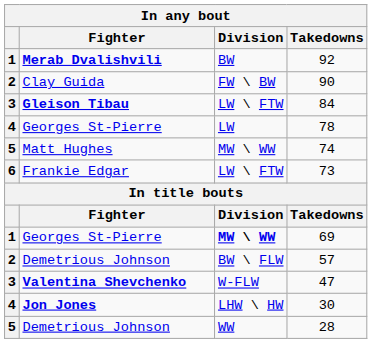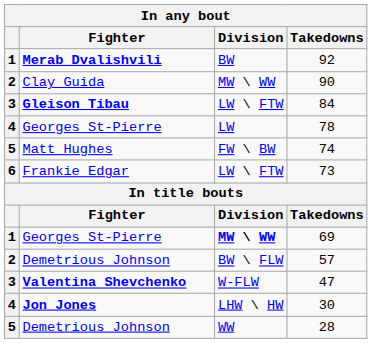90 | Division: FW \ BW -> MW \ WW
74 | Division: MW \ WW -> FW \ BW
